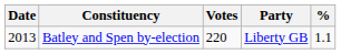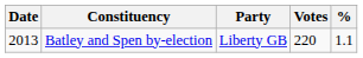columns swapped: Party <-> Votes
